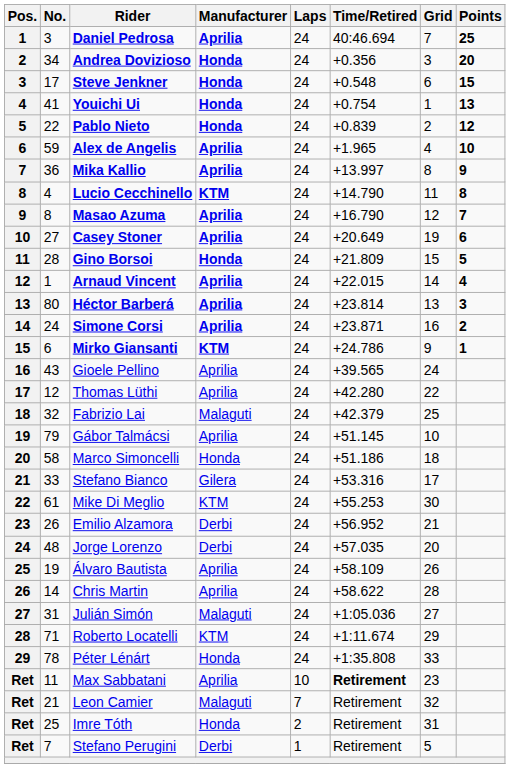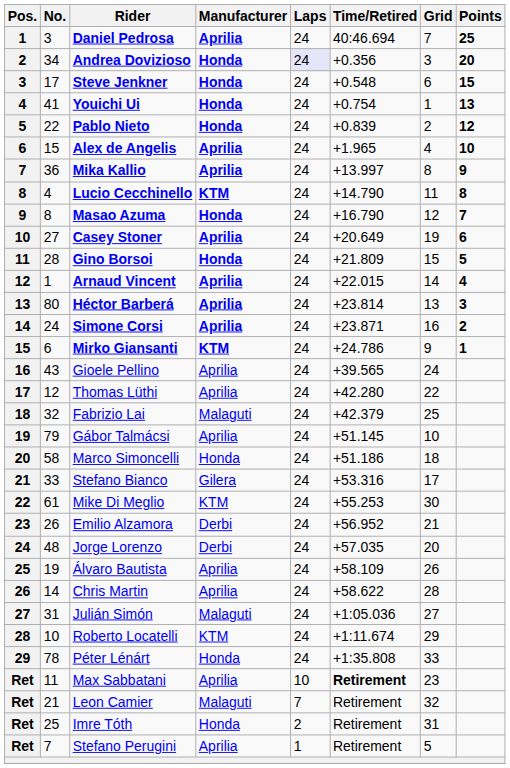Andrea Dovizioso | Laps: no background -> lavender background
Alex de Angelis | No.: 59 -> 15
Masao Azuma | Manufacturer: Aprilia -> Honda
Roberto Locatelli | No.: 71 -> 10
Stefano Perugini | Manufacturer: Derbi -> Aprilia
